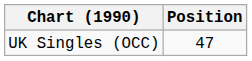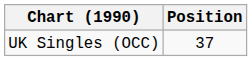UK Singles (OCC) | Position: 47 -> 37
